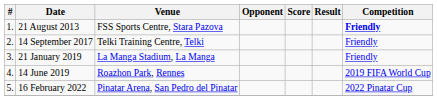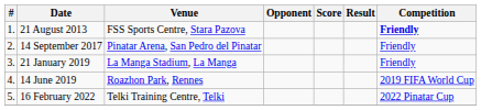14 September 2017 | Venue: Telki Training Centre, Telki -> Pinatar Arena, San Pedro del Pinatar
16 February 2022 | Venue: Pinatar Arena, San Pedro del Pinatar -> Telki Training Centre, Telki
